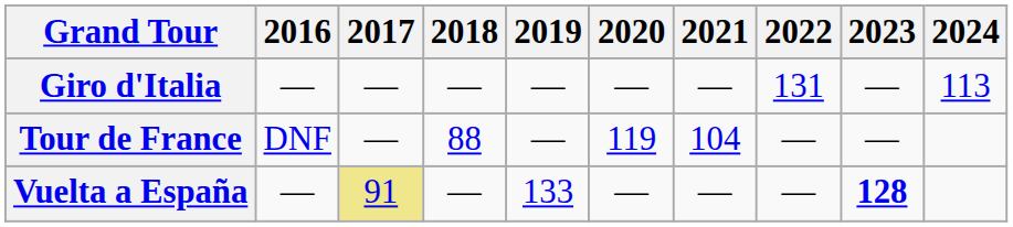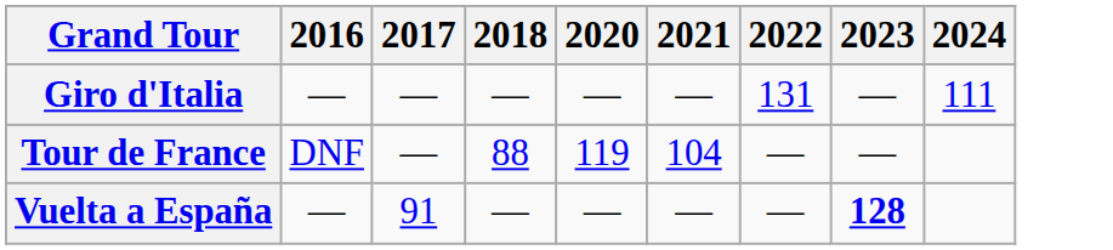- column: 2019 | — | — | 133
Giro d'Italia | 2024: 113 -> 111
Vuelta a España | 2017: khaki background -> no background
